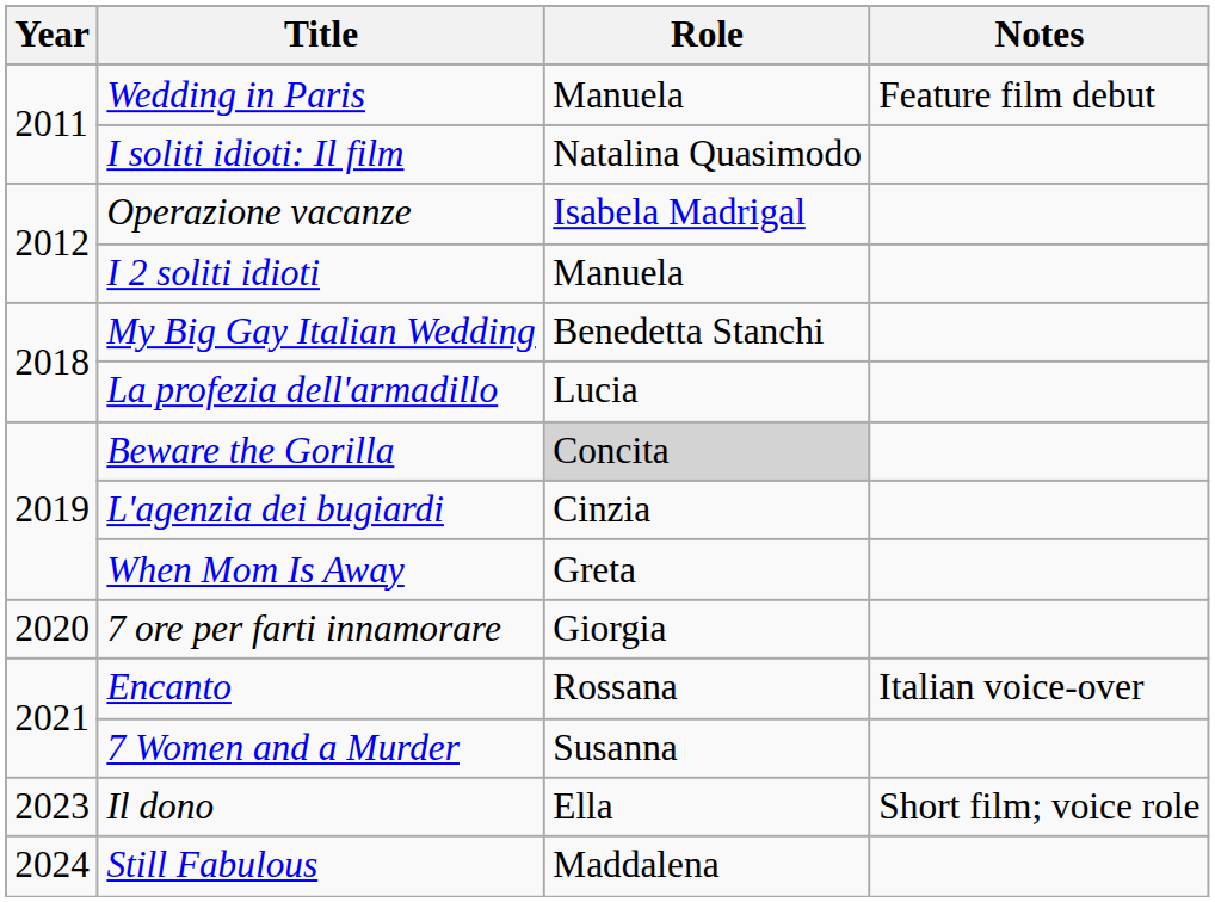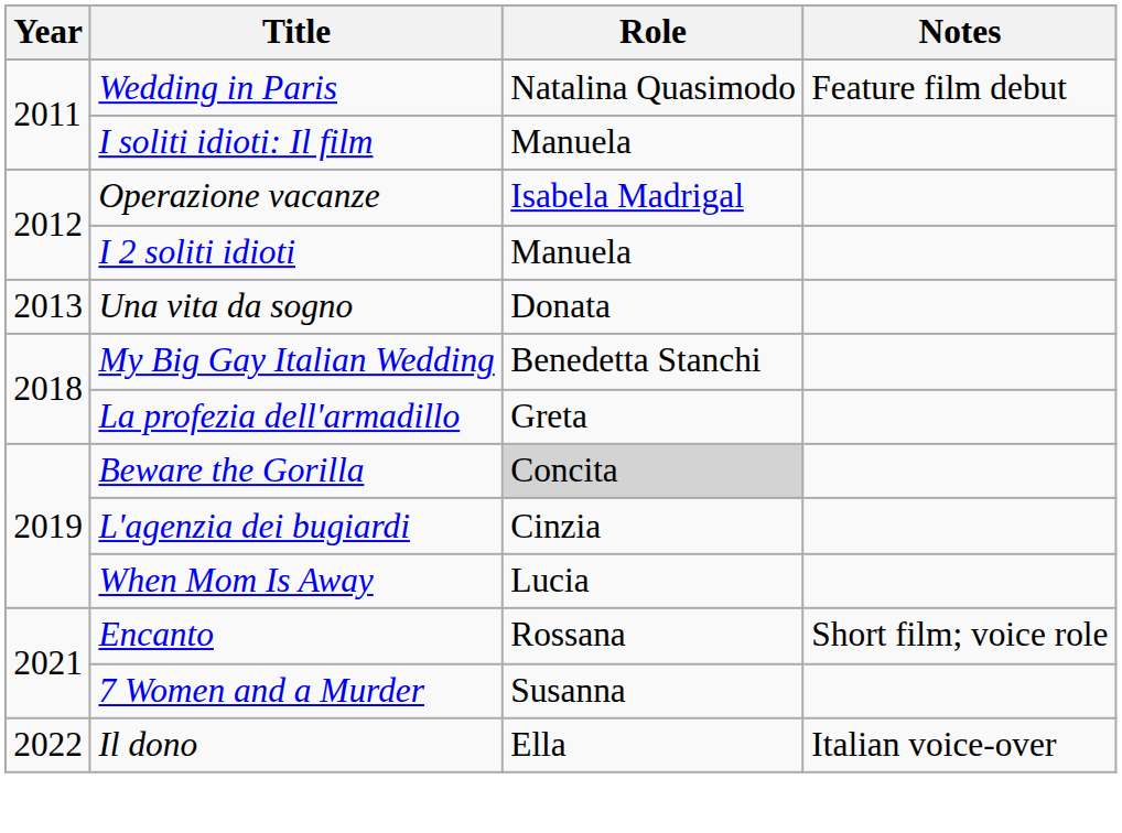Wedding in Paris | Role: Manuela -> Natalina Quasimodo
I soliti idioti: Il film | Role: Natalina Quasimodo -> Manuela
+ row: 2013 | Una vita da sogno | Donata
La profezia dell'armadillo | Role: Lucia -> Greta
When Mom Is Away | Role: Greta -> Lucia
- row: 2020 | 7 ore per farti innamorare | Giorgia
Encanto | Notes: Italian voice-over -> Short film; voice role
Il dono | Year: 2023 -> 2022
Il dono | Notes: Short film; voice role -> Italian voice-over
- row: 2024 | Still Fabulous | Maddalena
